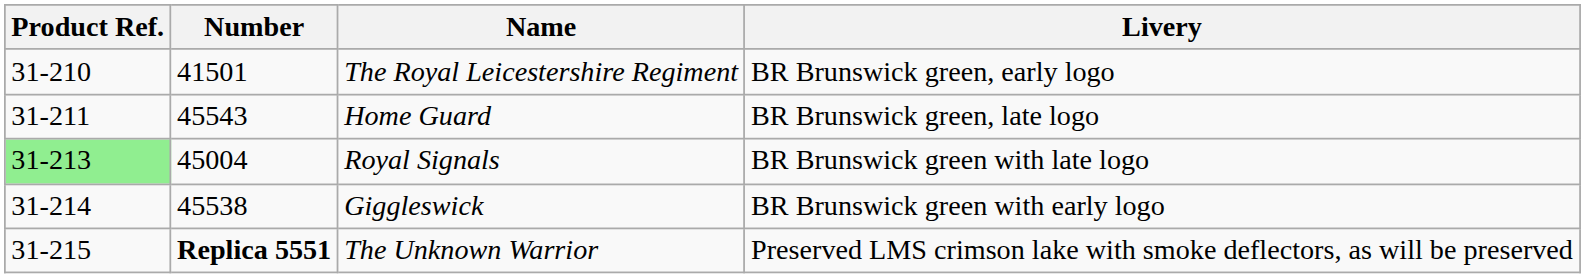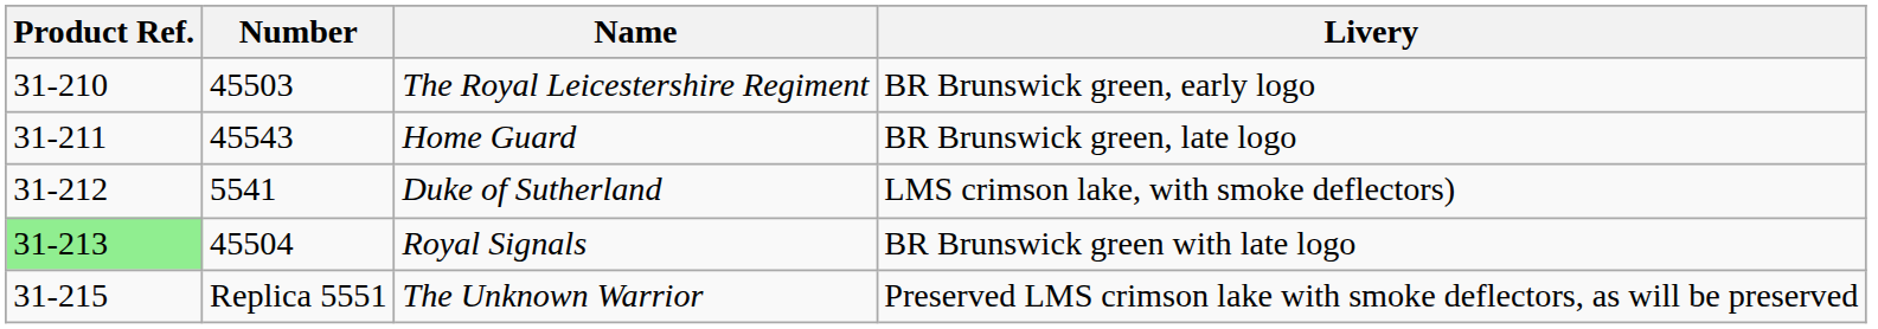The Royal Leicestershire Regiment | Number: 41501 -> 45503
+ row: 31-212 | 5541 | Duke of Sutherland | LMS crimson lake, with smoke deflectors)
Royal Signals | Number: 45004 -> 45504
- row: 31-214 | 45538 | Giggleswick | BR Brunswick green with early logo
The Unknown Warrior | Number: bold -> normal
